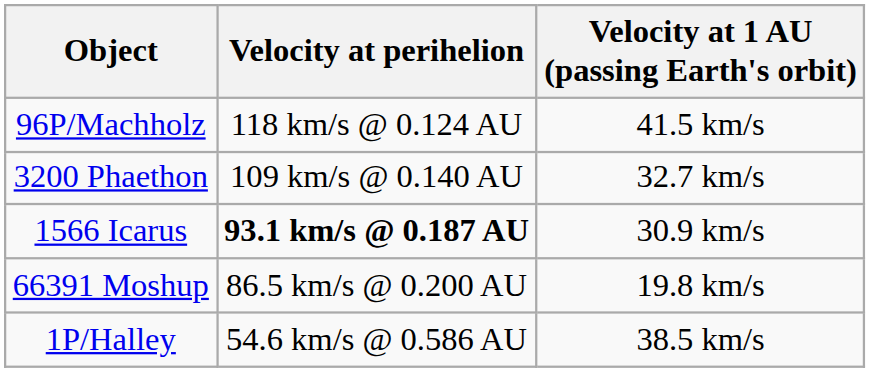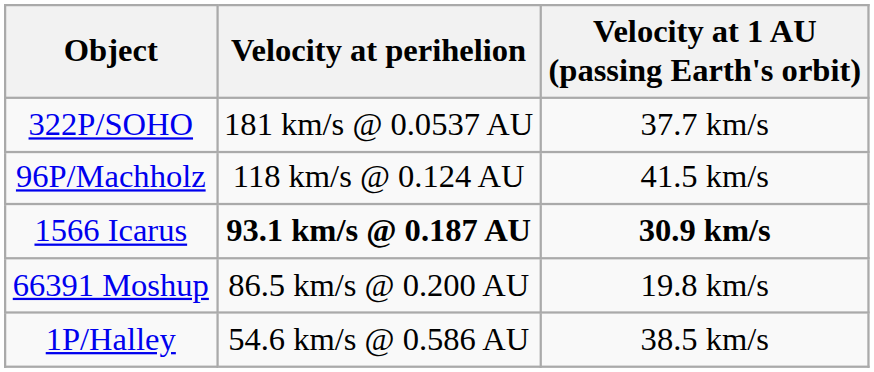+ row: 322P/SOHO | 181 km/s @ 0.0537 AU | 37.7 km/s
- row: 3200 Phaethon | 109 km/s @ 0.140 AU | 32.7 km/s
1566 Icarus | Velocity at 1 AU (passing Earth's orbit): normal -> bold
